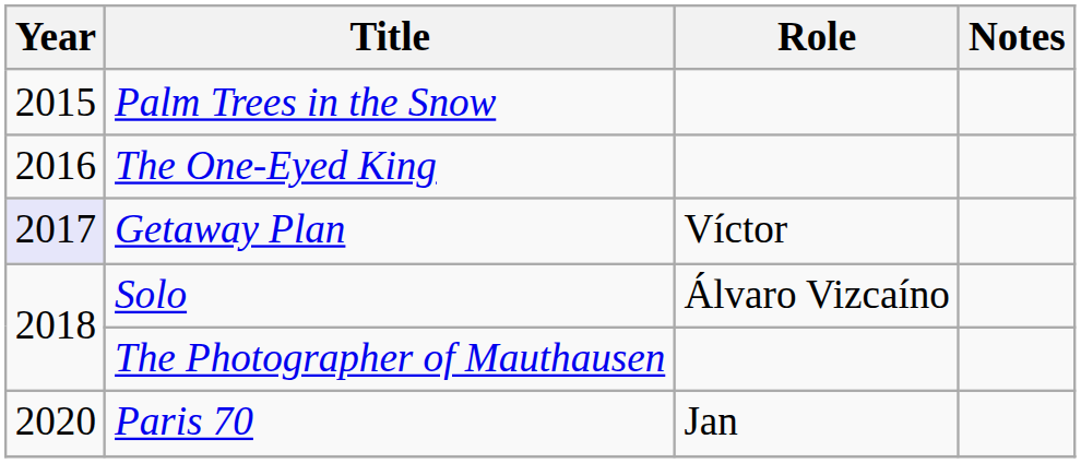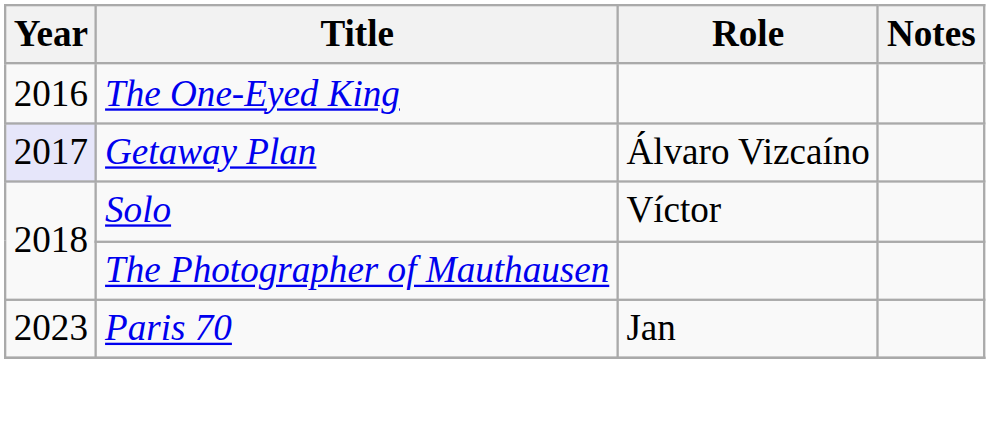- row: 2015 | Palm Trees in the Snow
Getaway Plan | Role: Víctor -> Álvaro Vizcaíno
Solo | Role: Álvaro Vizcaíno -> Víctor
Paris 70 | Year: 2020 -> 2023
